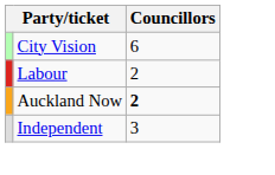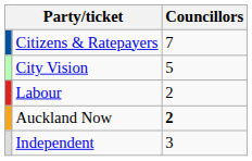+ row: Citizens & Ratepayers | 7
City Vision | Councillors: 6 -> 5
